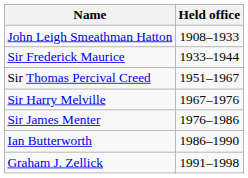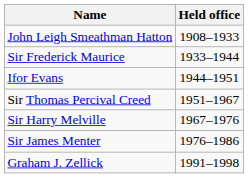+ row: Ifor Evans | 1944–1951
- row: Ian Butterworth | 1986–1990
